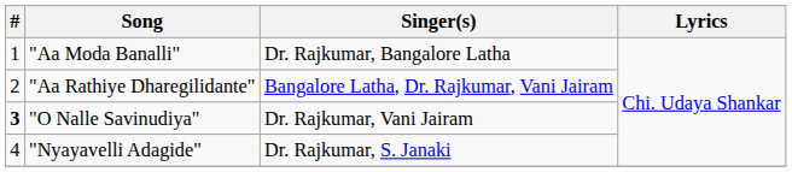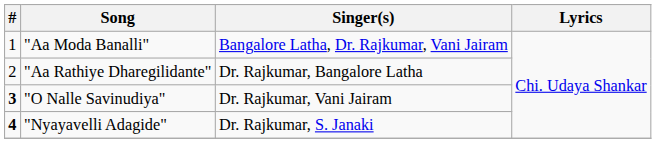"Aa Moda Banalli" | Singer(s): Dr. Rajkumar, Bangalore Latha -> Bangalore Latha, Dr. Rajkumar, Vani Jairam
"Aa Rathiye Dharegilidante" | Singer(s): Bangalore Latha, Dr. Rajkumar, Vani Jairam -> Dr. Rajkumar, Bangalore Latha
"Nyayavelli Adagide" | #: normal -> bold
